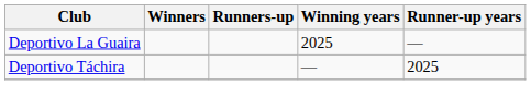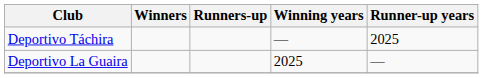rows swapped: Deportivo La Guaira <-> Deportivo Táchira
